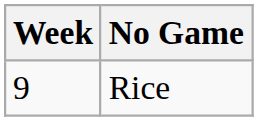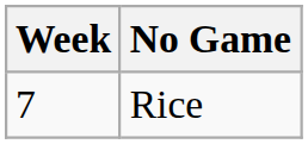Rice | Week: 9 -> 7
